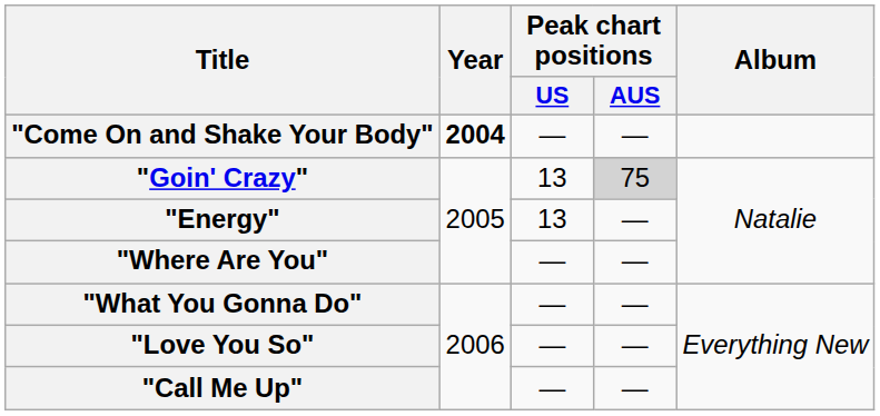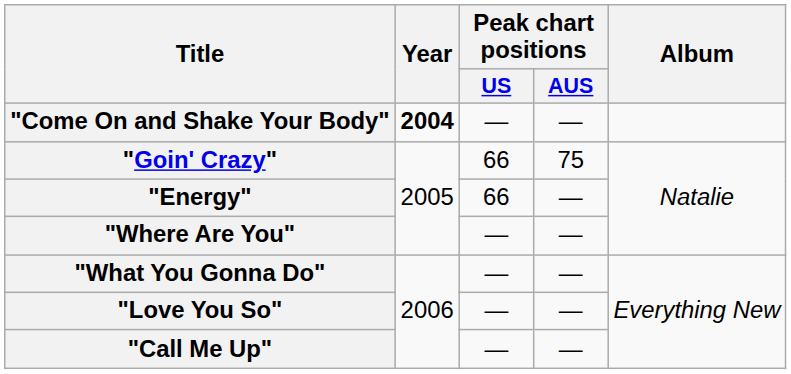"Goin' Crazy" | Peak chart positions / US: 13 -> 66
"Goin' Crazy" | Peak chart positions / AUS: lightgrey background -> no background
"Energy" | Peak chart positions / US: 13 -> 66
